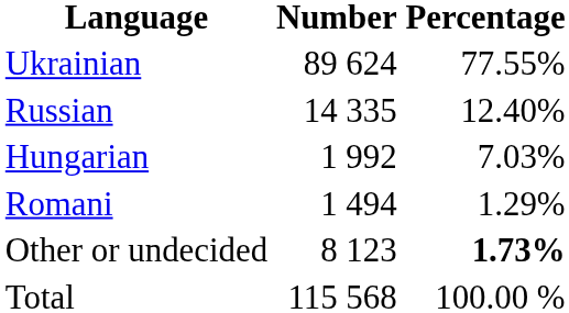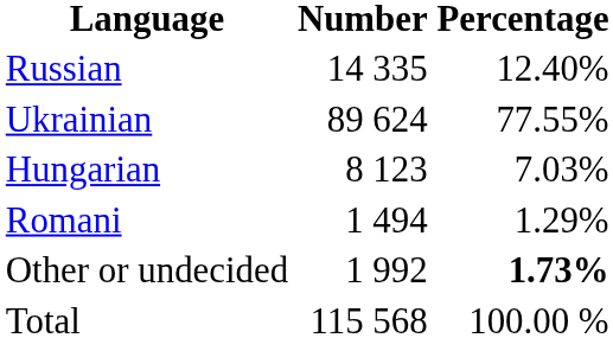rows swapped: Ukrainian <-> Russian
Hungarian | Number: 1 992 -> 8 123
Other or undecided | Number: 8 123 -> 1 992
